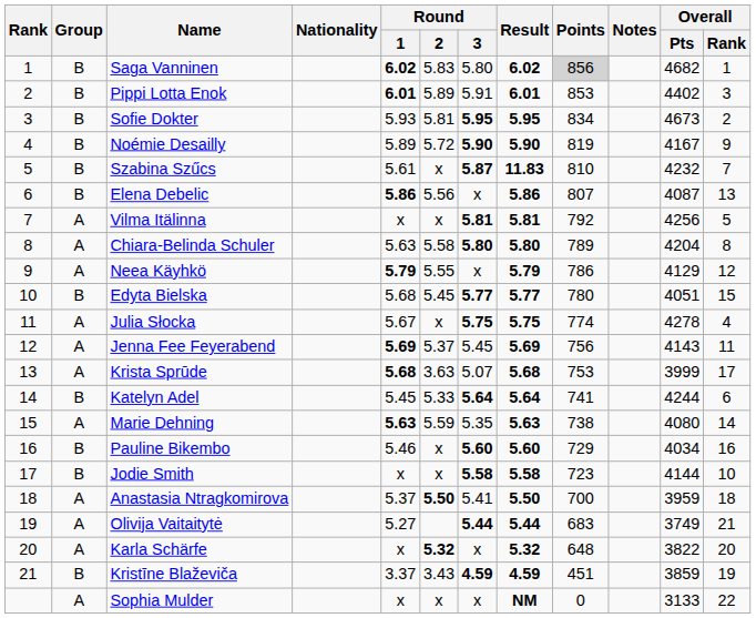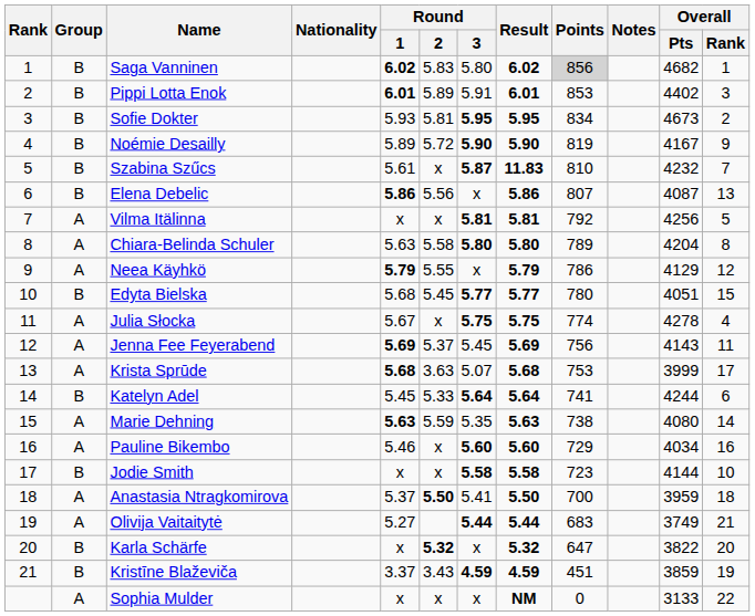Pauline Bikembo | Group: B -> A
Karla Schärfe | Group: A -> B
Karla Schärfe | Points: 648 -> 647
